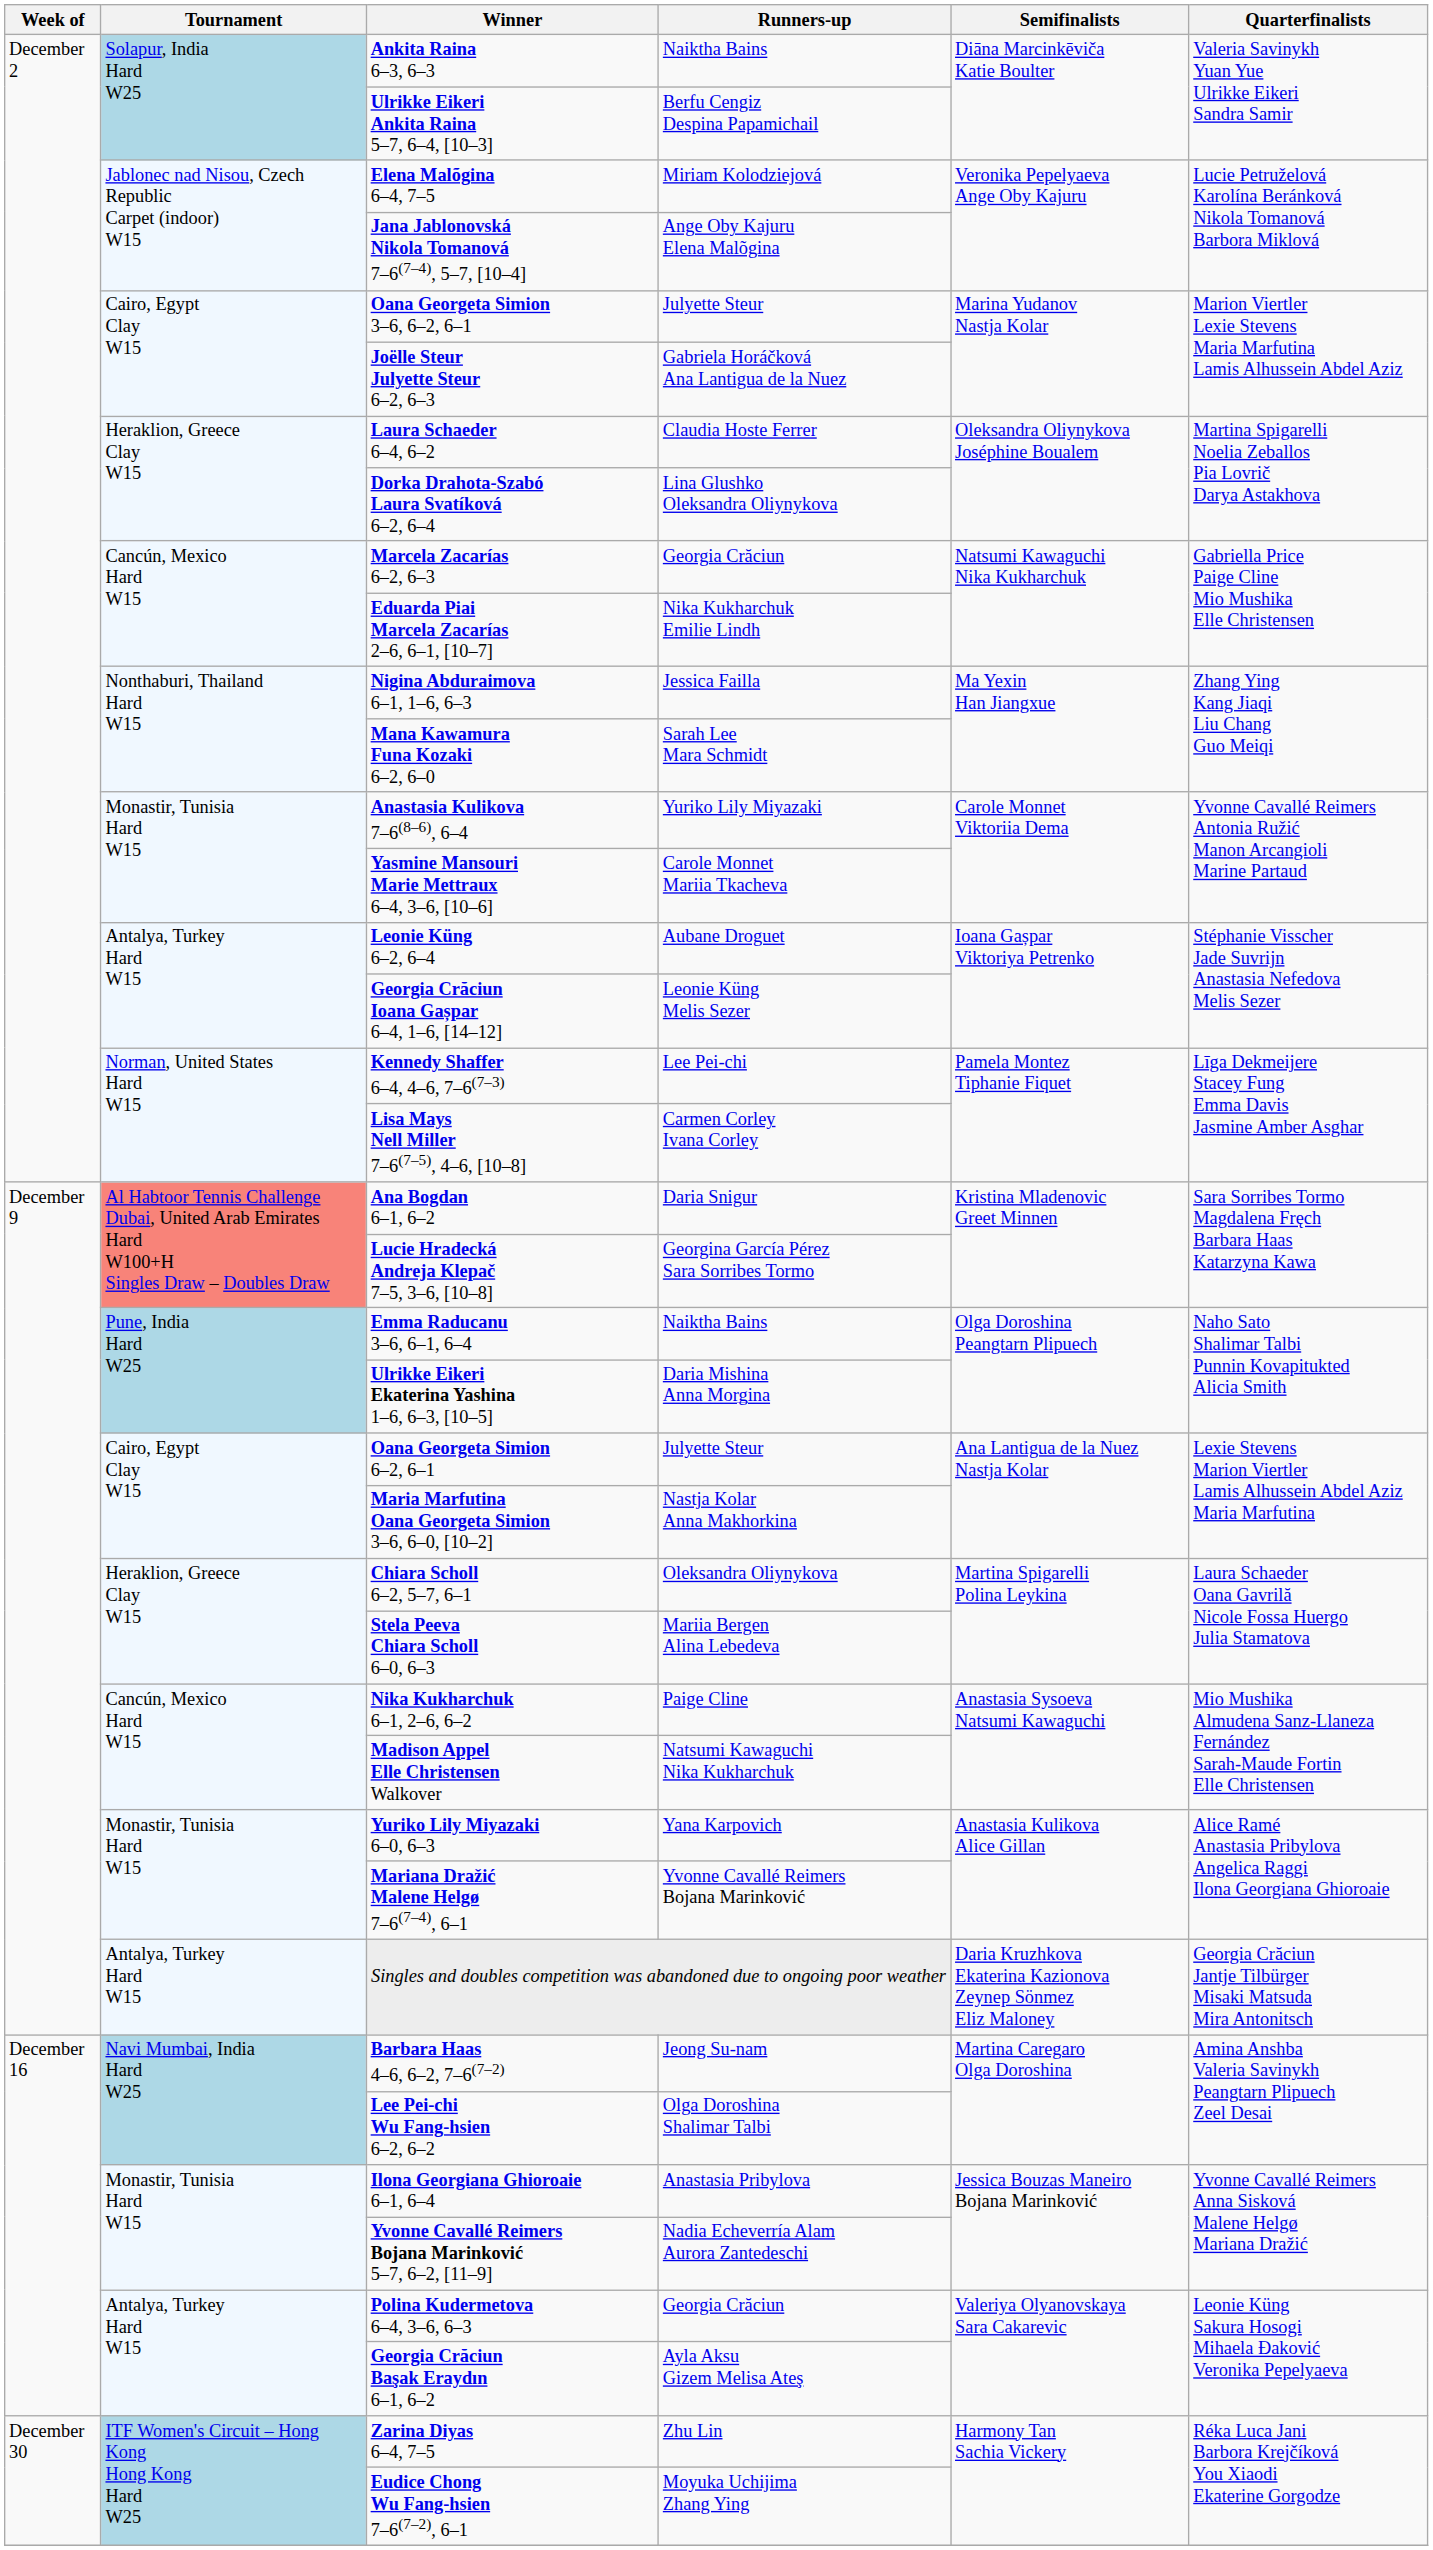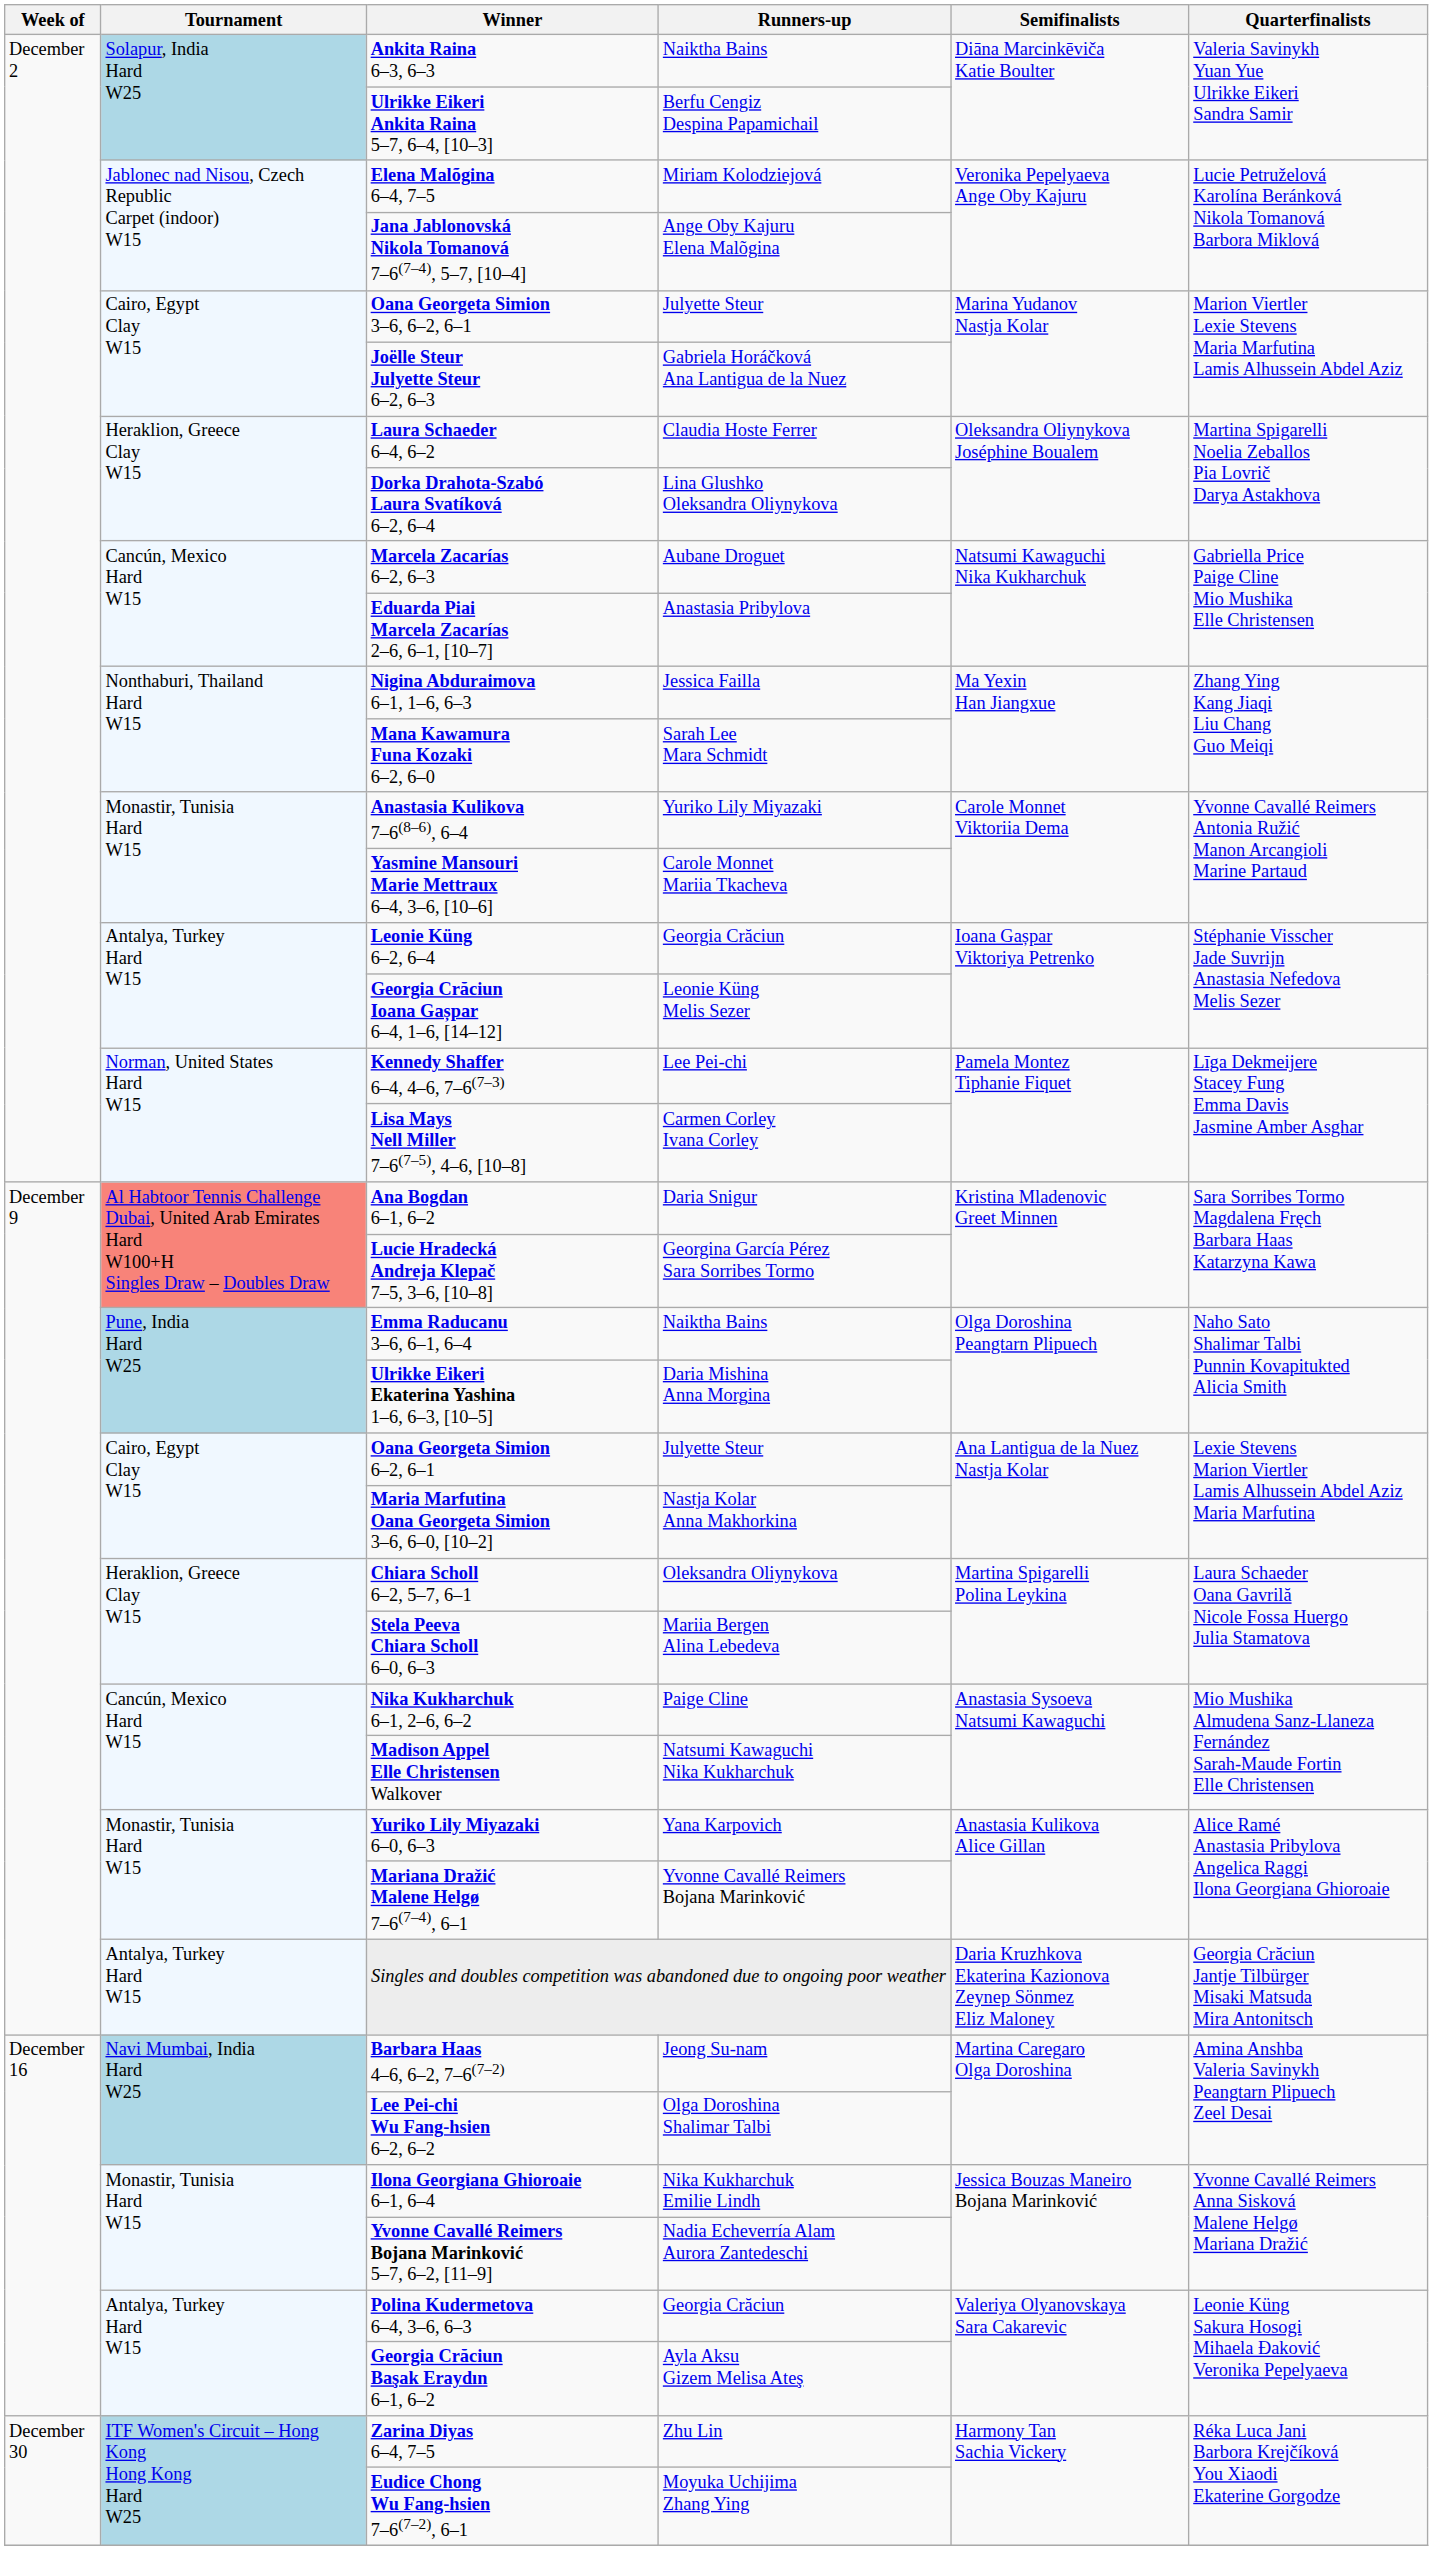Marcela Zacarías 6–2, 6–3 | Runners-up: Georgia Crăciun -> Aubane Droguet
Eduarda Piai Marcela Zacarías 2–6, 6–1, [10–7] | Runners-up: Nika Kukharchuk Emilie Lindh -> Anastasia Pribylova
Leonie Küng 6–2, 6–4 | Runners-up: Aubane Droguet -> Georgia Crăciun
Ilona Georgiana Ghioroaie 6–1, 6–4 | Runners-up: Anastasia Pribylova -> Nika Kukharchuk Emilie Lindh
